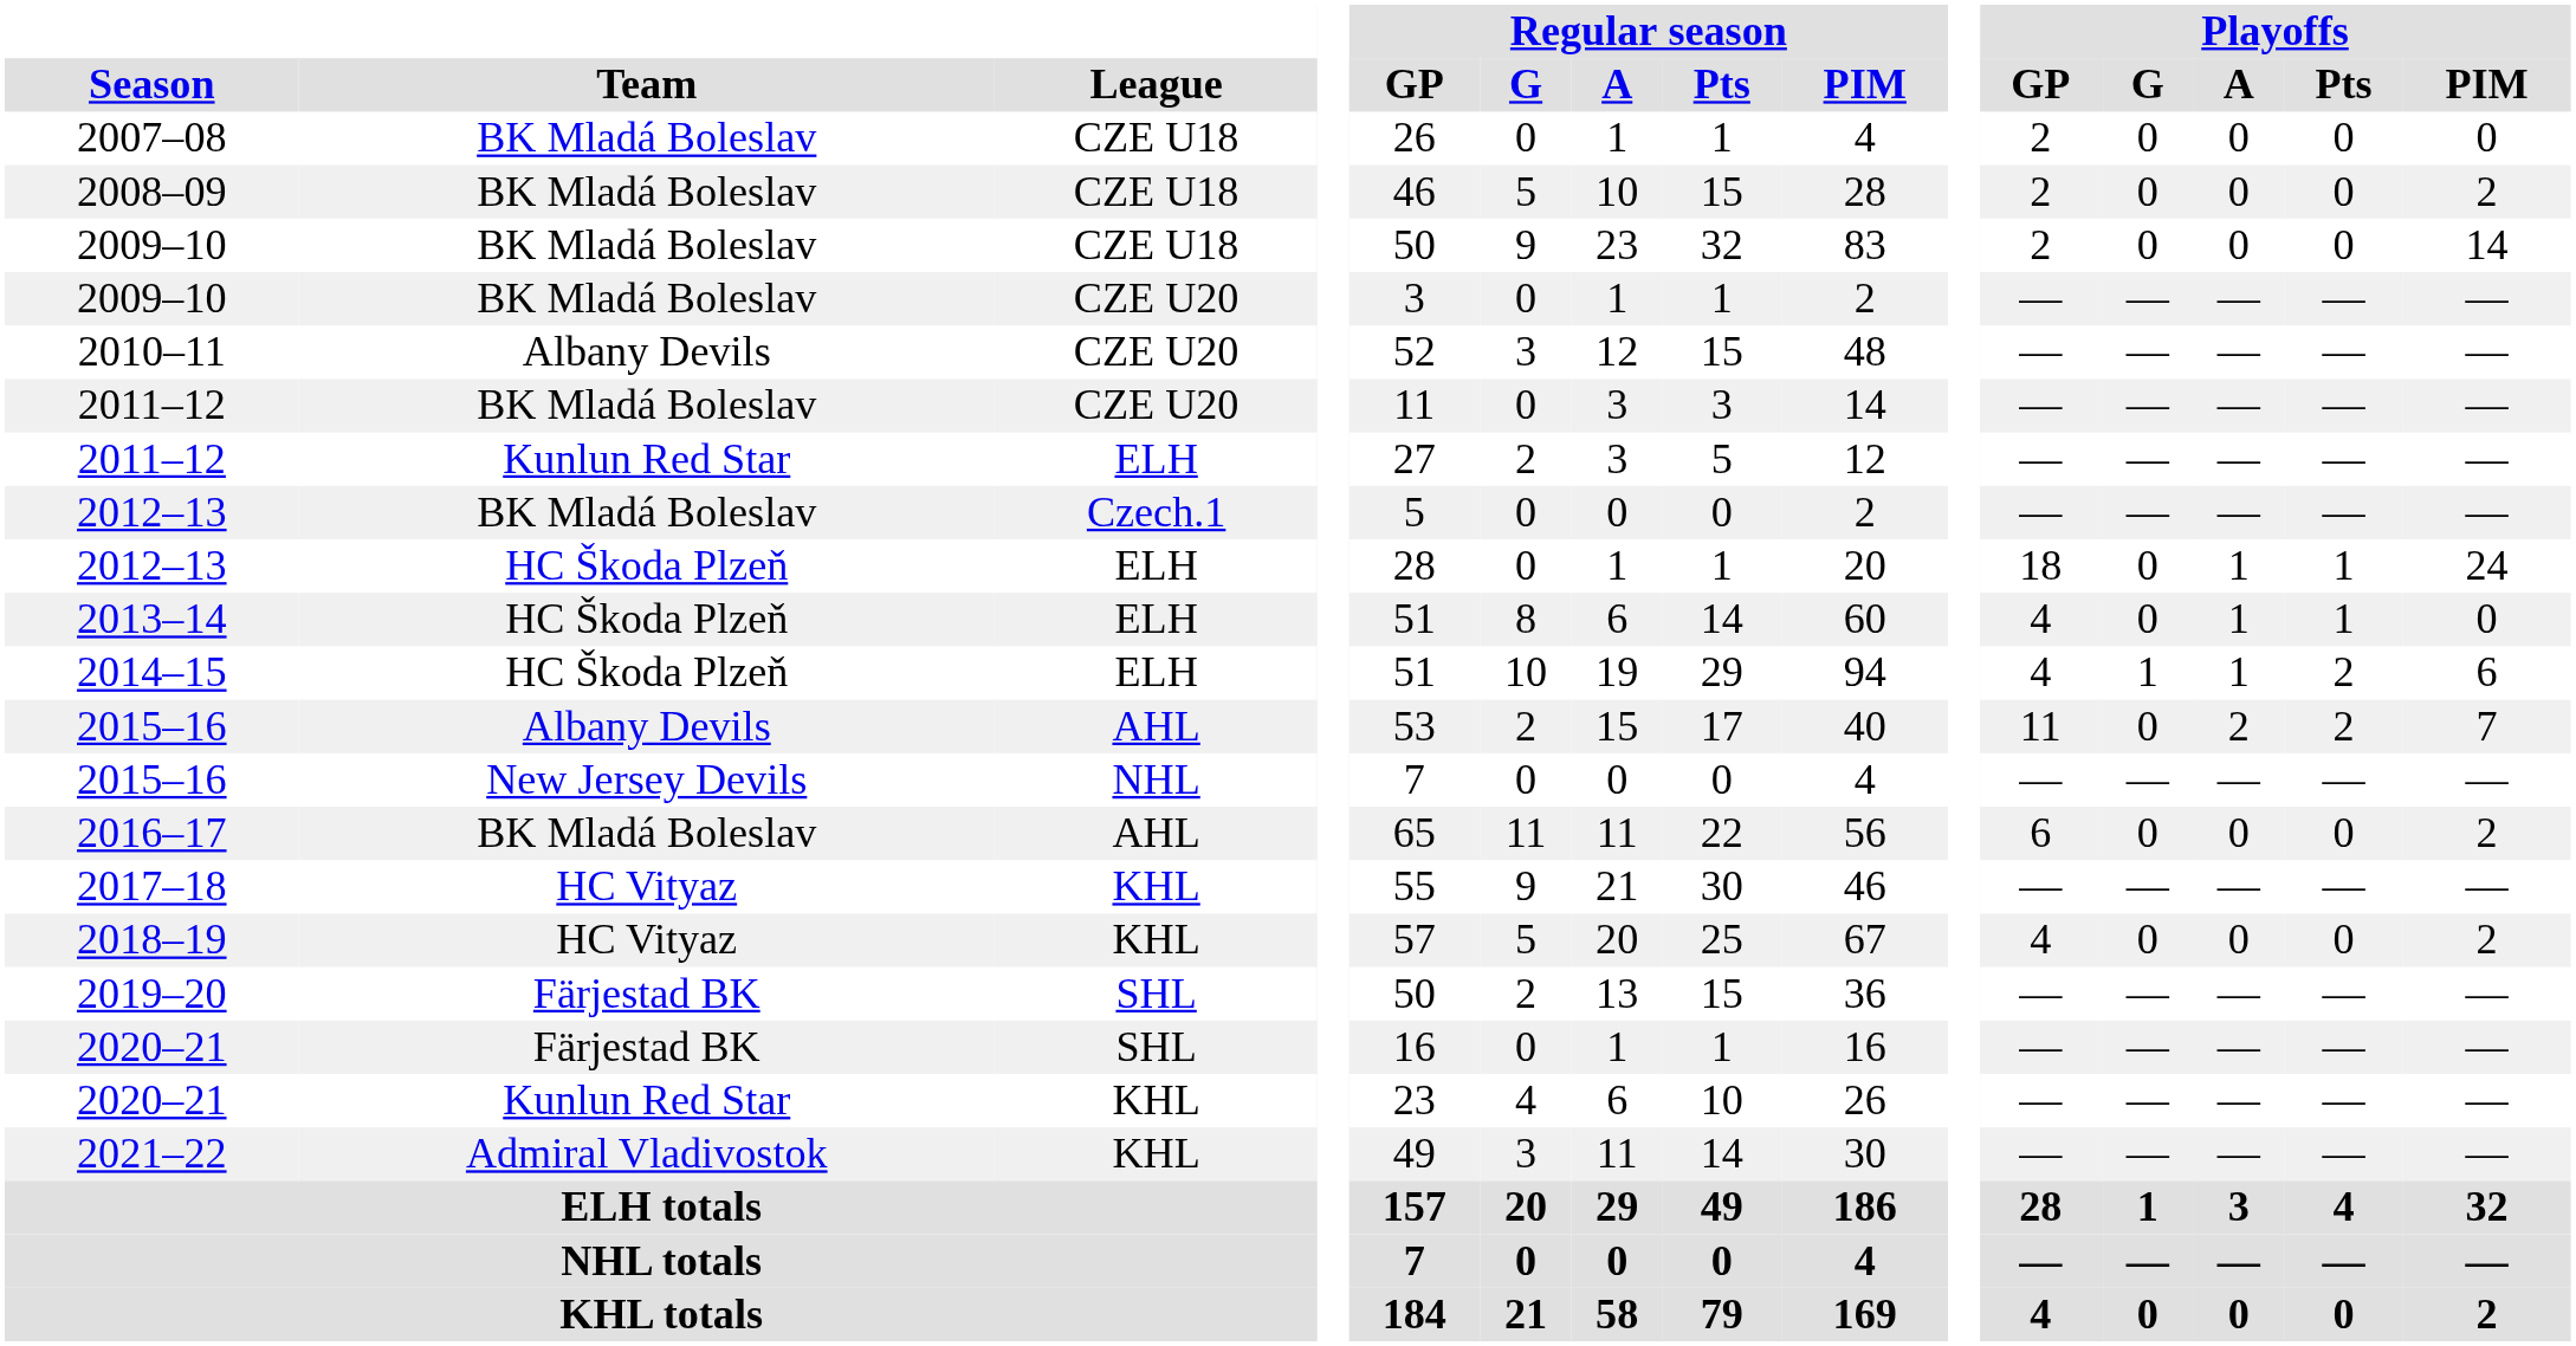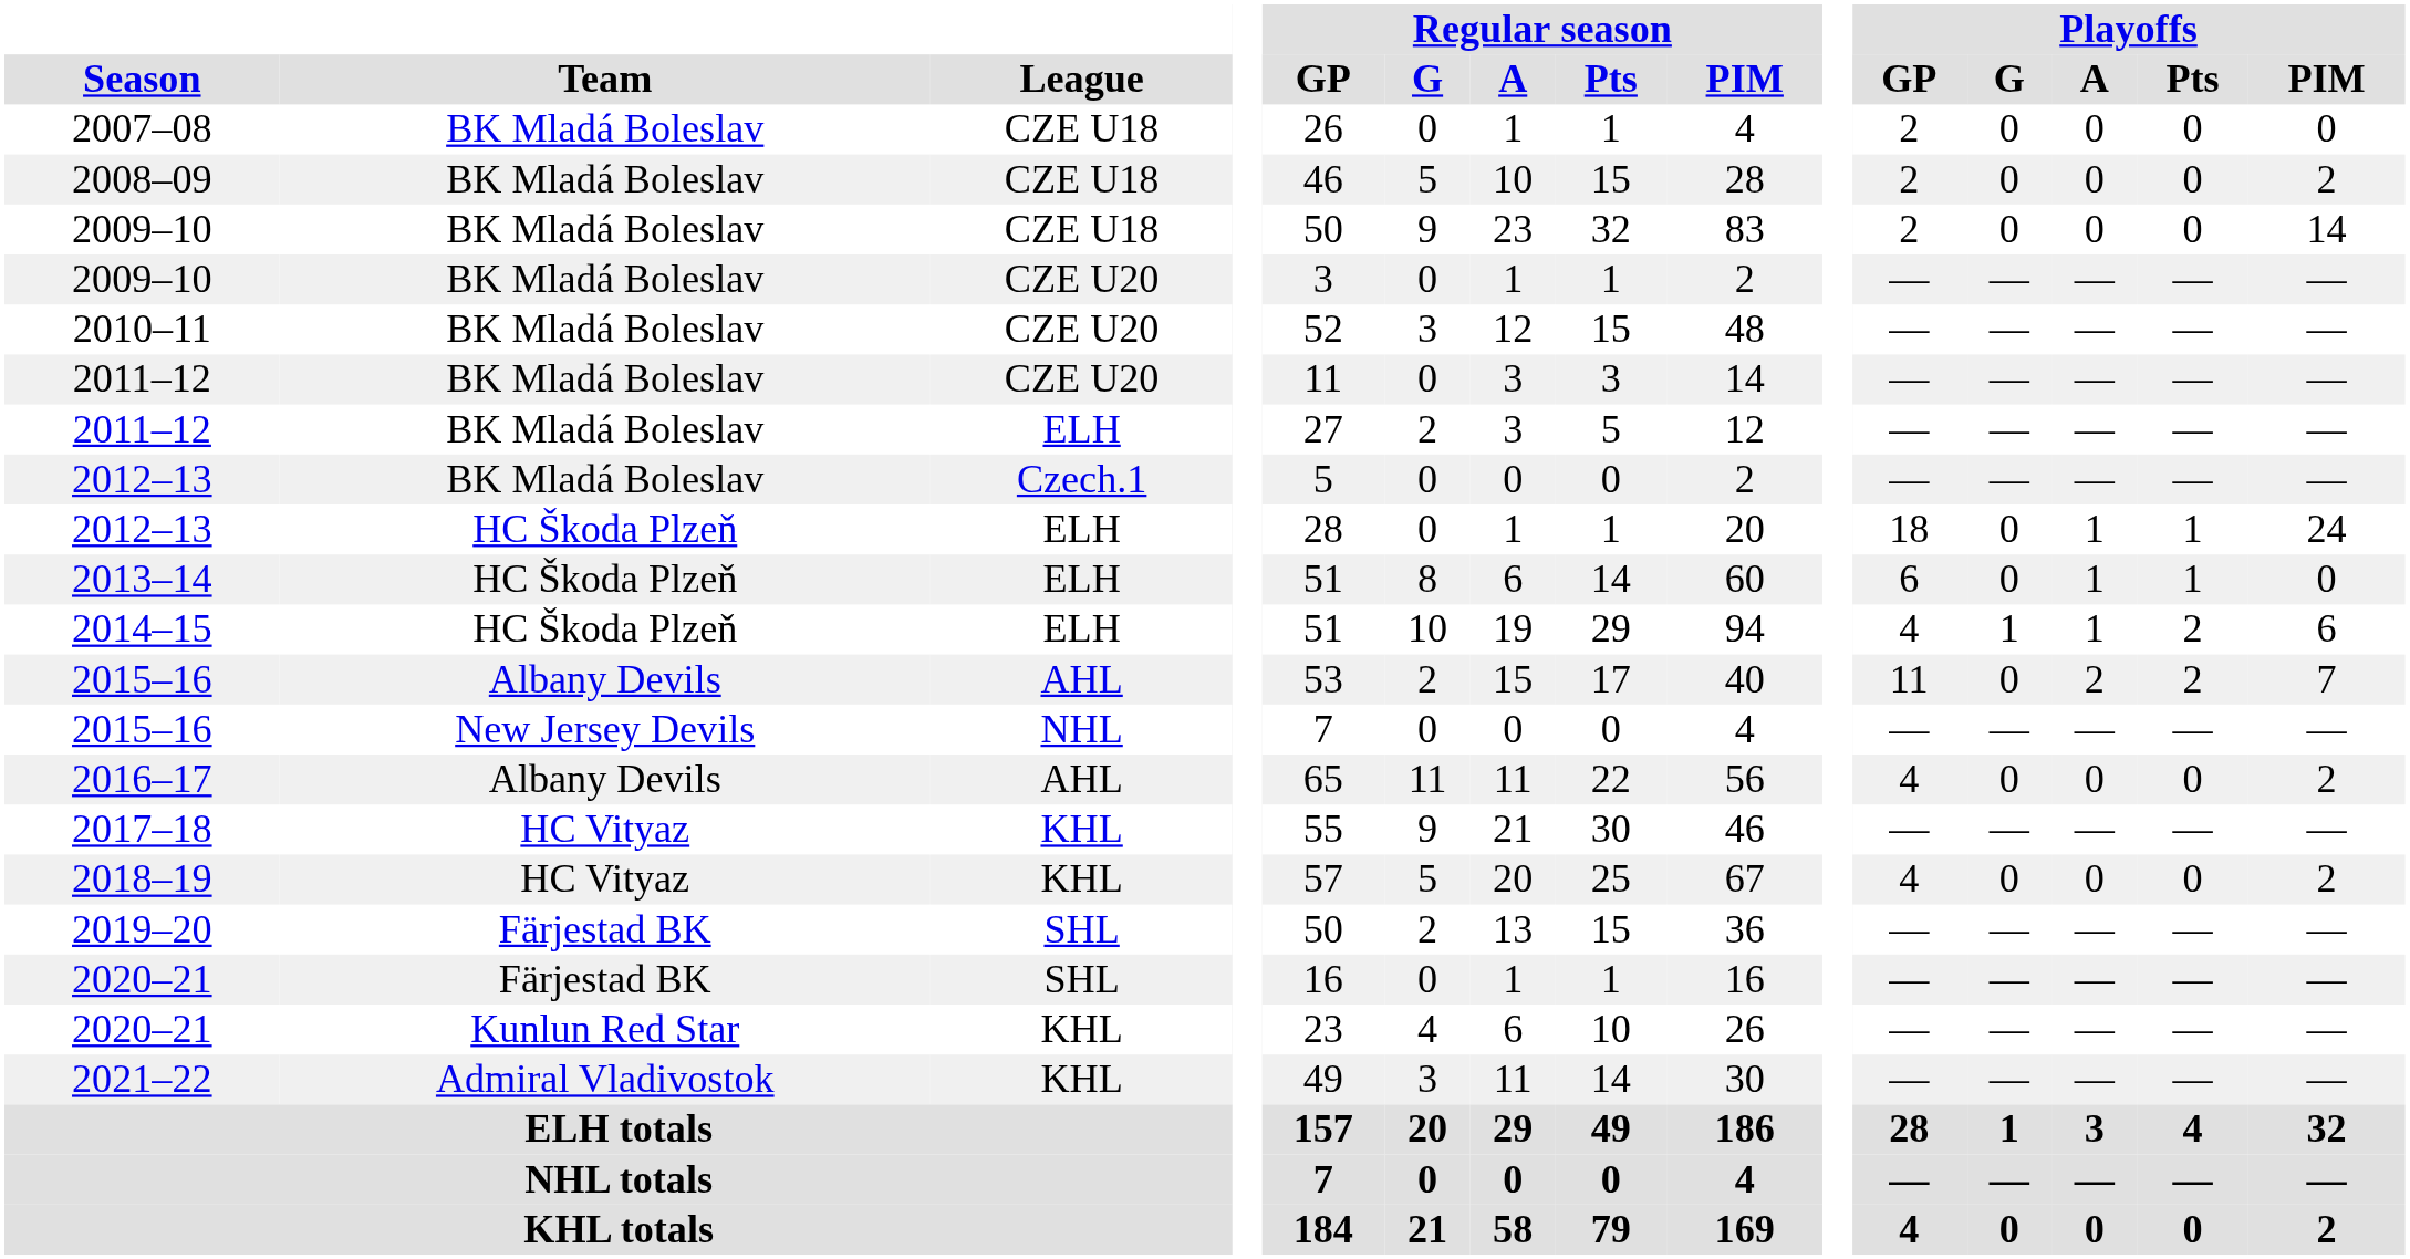2010–11 | Team: Albany Devils -> BK Mladá Boleslav
2011–12 / ELH | Team: Kunlun Red Star -> BK Mladá Boleslav
2013–14 | Playoffs / GP: 4 -> 6
2016–17 | Team: BK Mladá Boleslav -> Albany Devils
2016–17 | Playoffs / GP: 6 -> 4
